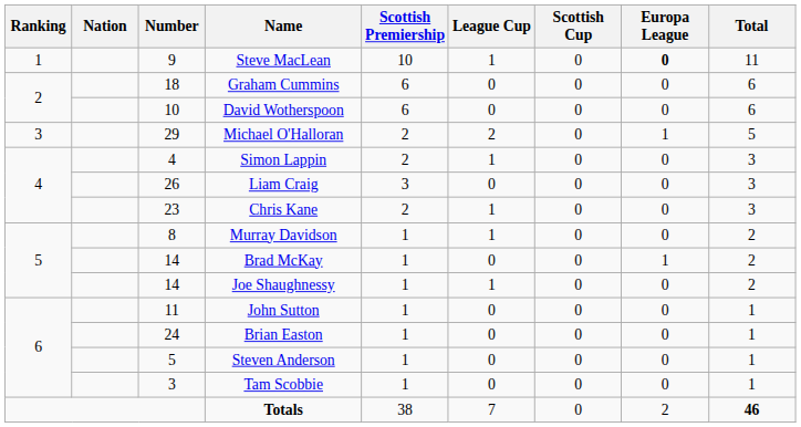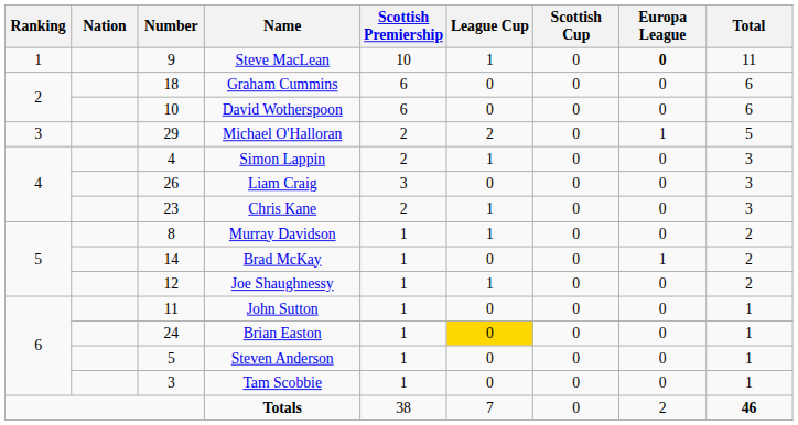Joe Shaughnessy | Number: 14 -> 12
Brian Easton | League Cup: no background -> gold background
